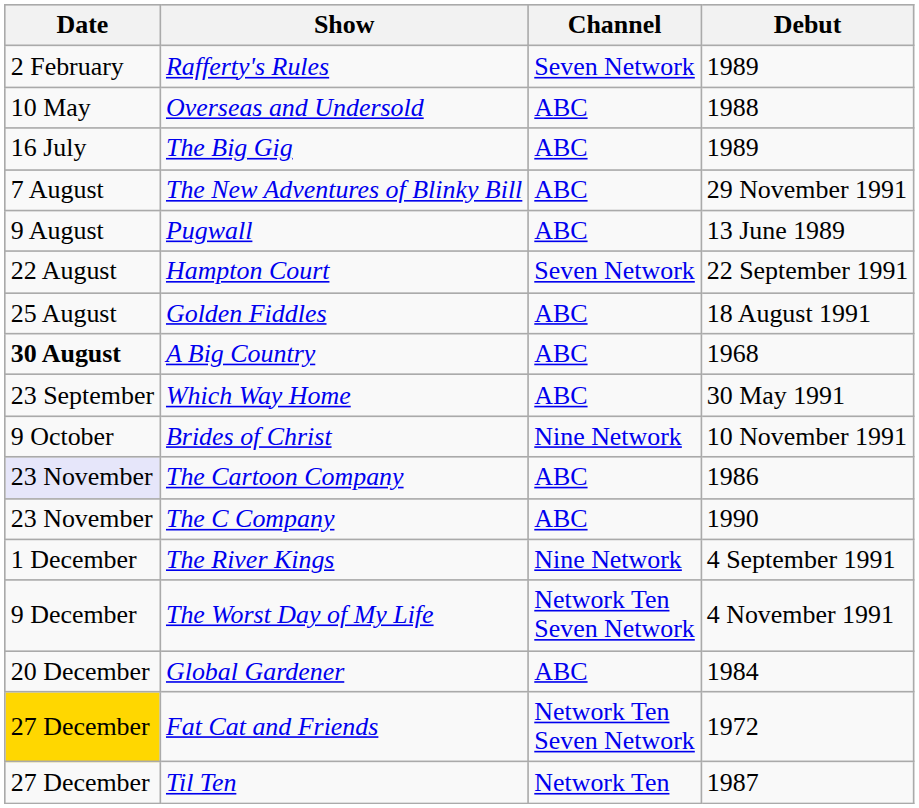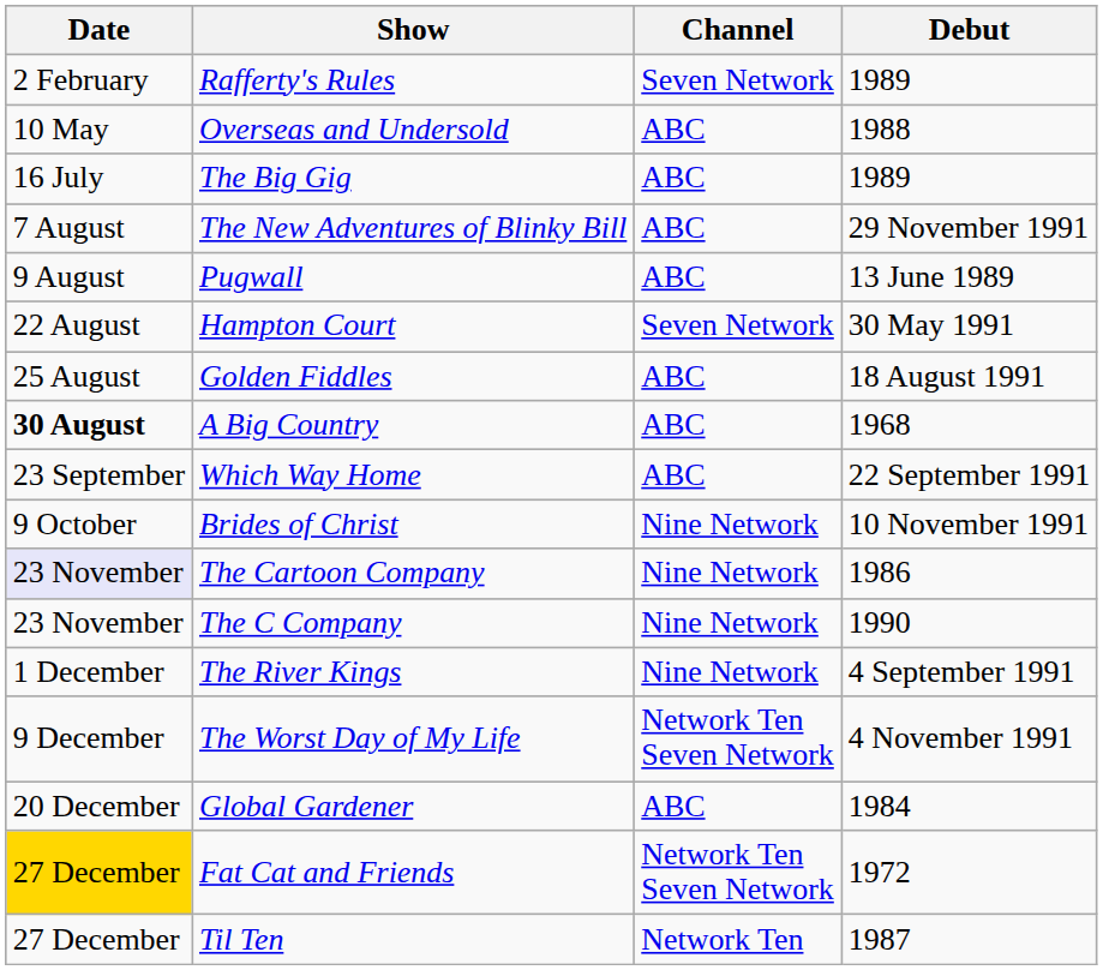Hampton Court | Debut: 22 September 1991 -> 30 May 1991
Which Way Home | Debut: 30 May 1991 -> 22 September 1991
The Cartoon Company | Channel: ABC -> Nine Network
The C Company | Channel: ABC -> Nine Network
